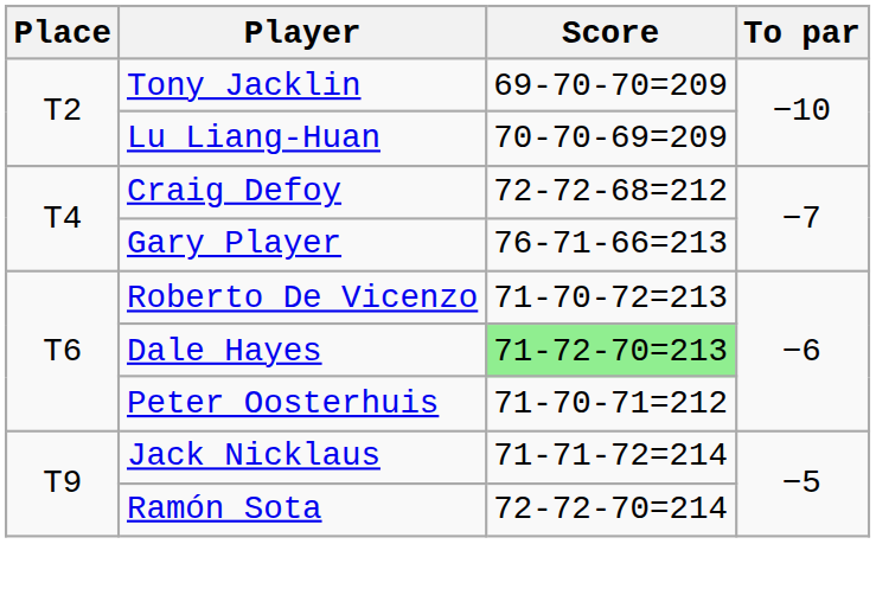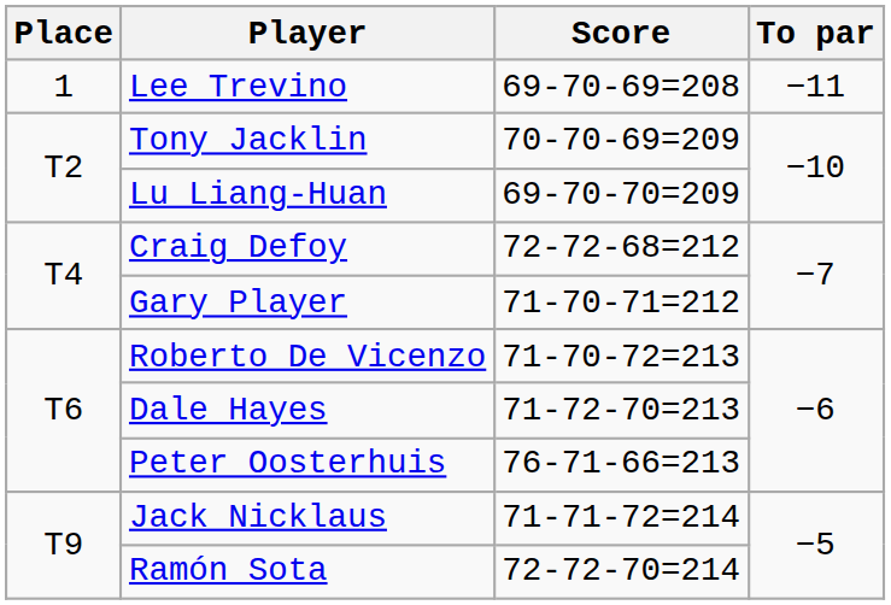+ row: 1 | Lee Trevino | 69-70-69=208 | −11
Tony Jacklin | Score: 69-70-70=209 -> 70-70-69=209
Lu Liang-Huan | Score: 70-70-69=209 -> 69-70-70=209
Gary Player | Score: 76-71-66=213 -> 71-70-71=212
Dale Hayes | Score: lightgreen background -> no background
Peter Oosterhuis | Score: 71-70-71=212 -> 76-71-66=213
